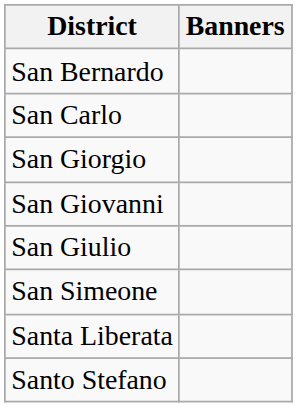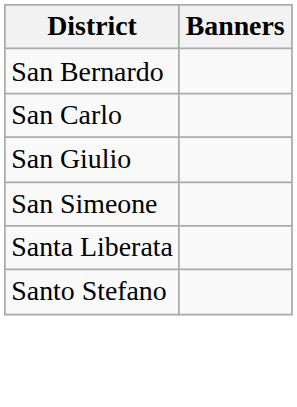- row: San Giorgio
- row: San Giovanni
